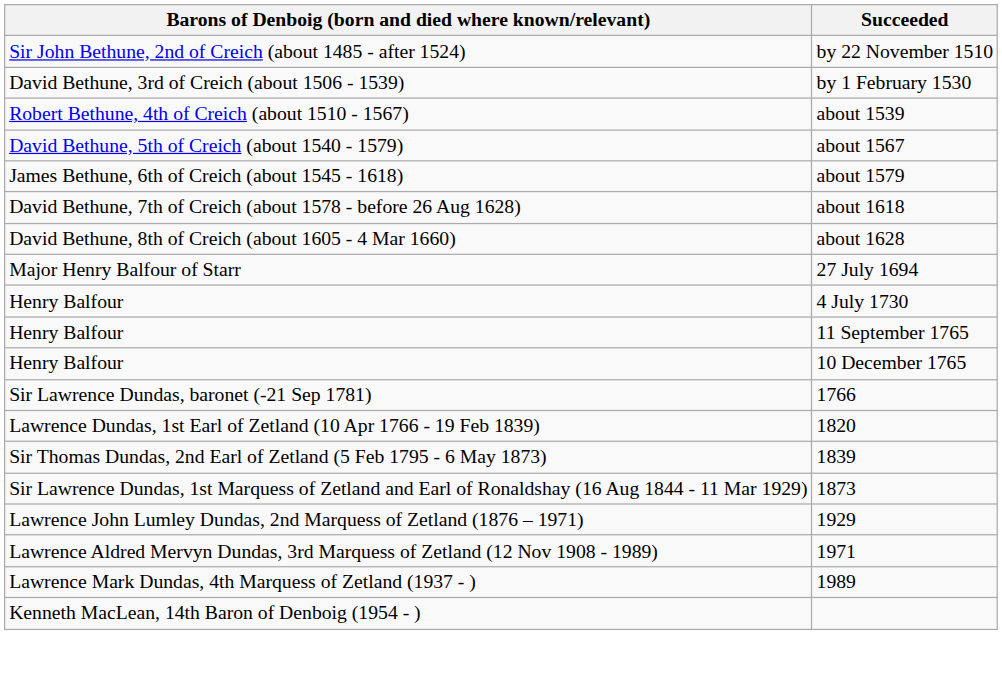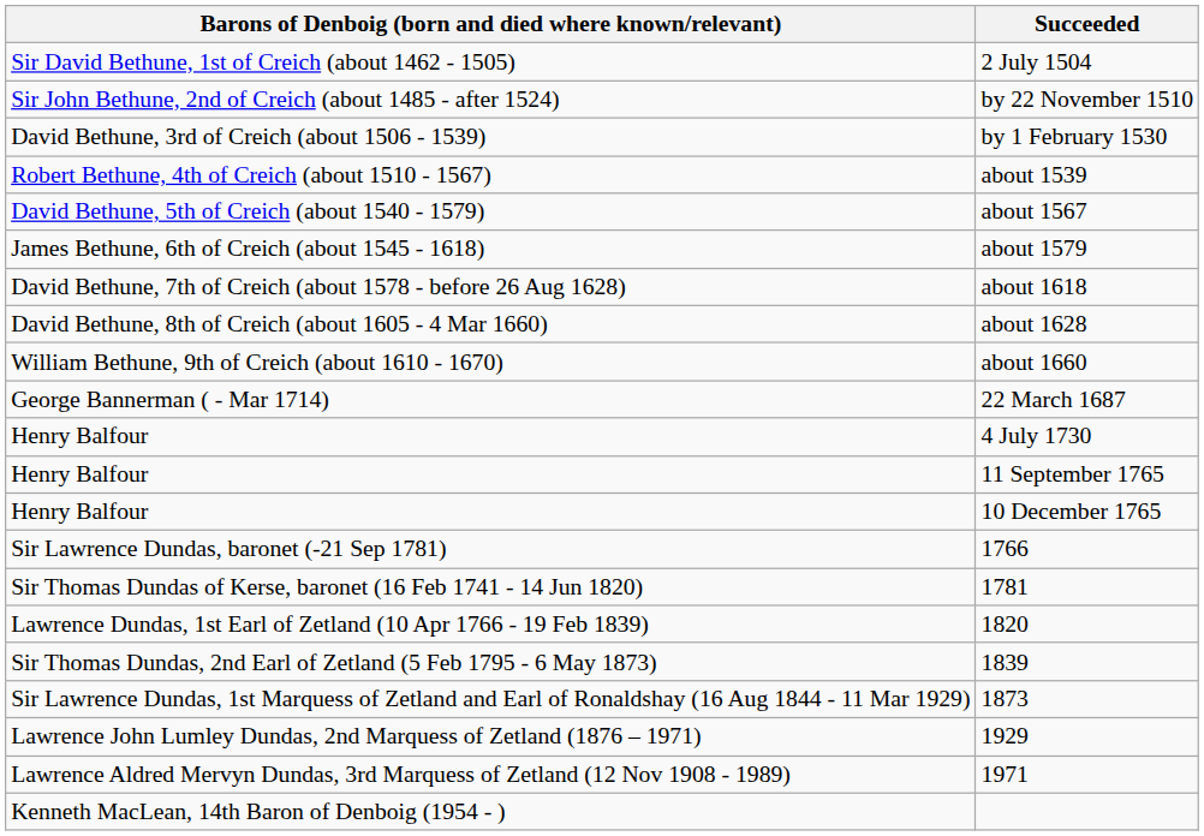+ row: Sir David Bethune, 1st of Creich (about 1462 - 1505) | 2 July 1504
+ row: William Bethune, 9th of Creich (about 1610 - 1670) | about 1660
+ row: George Bannerman ( - Mar 1714) | 22 March 1687
- row: Major Henry Balfour of Starr | 27 July 1694
+ row: Sir Thomas Dundas of Kerse, baronet (16 Feb 1741 - 14 Jun 1820) | 1781
- row: Lawrence Mark Dundas, 4th Marquess of Zetland (1937 - ) | 1989
